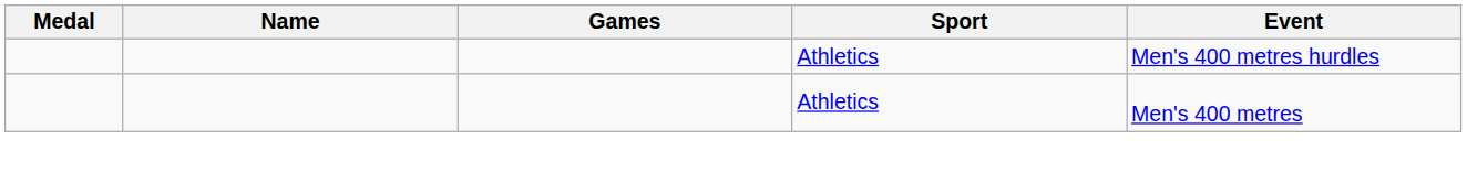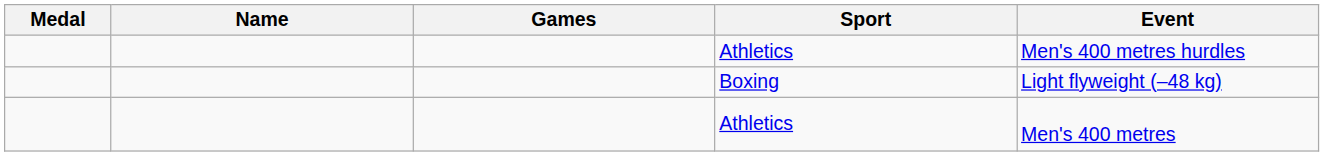+ row: Boxing | Light flyweight (–48 kg)
